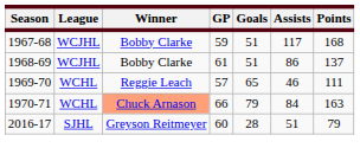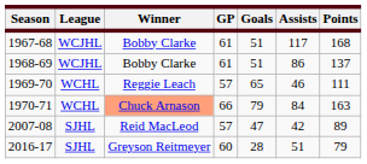1967-68 | GP: 59 -> 61
+ row: 2007-08 | SJHL | Reid MacLeod | 57 | 47 | 42 | 89
